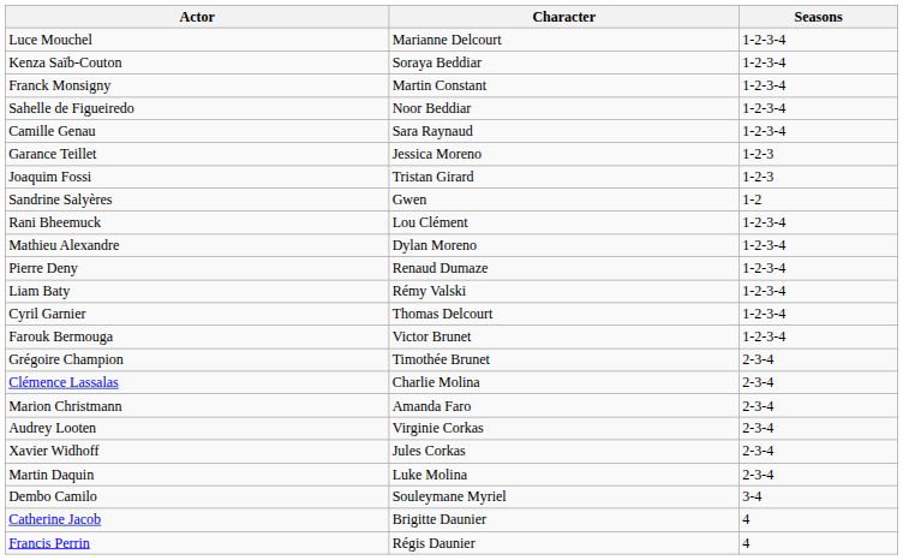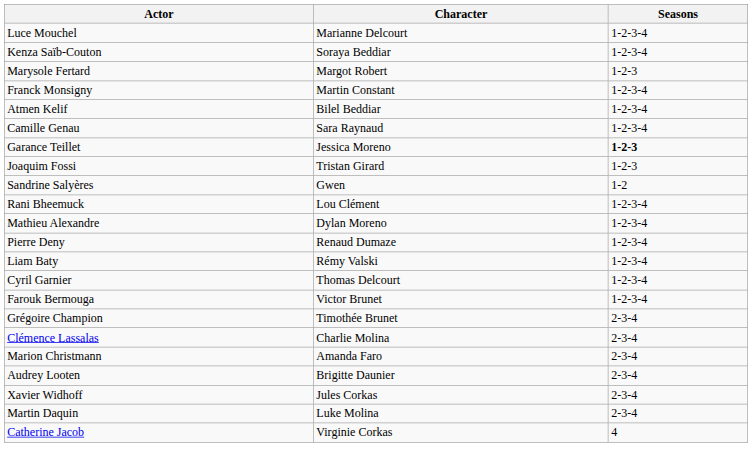+ row: Marysole Fertard | Margot Robert | 1-2-3
+ row: Atmen Kelif | Bilel Beddiar | 1-2-3-4
- row: Sahelle de Figueiredo | Noor Beddiar | 1-2-3-4
Garance Teillet | Seasons: normal -> bold
Audrey Looten | Character: Virginie Corkas -> Brigitte Daunier
- row: Dembo Camilo | Souleymane Myriel | 3-4
Catherine Jacob | Character: Brigitte Daunier -> Virginie Corkas
- row: Francis Perrin | Régis Daunier | 4
